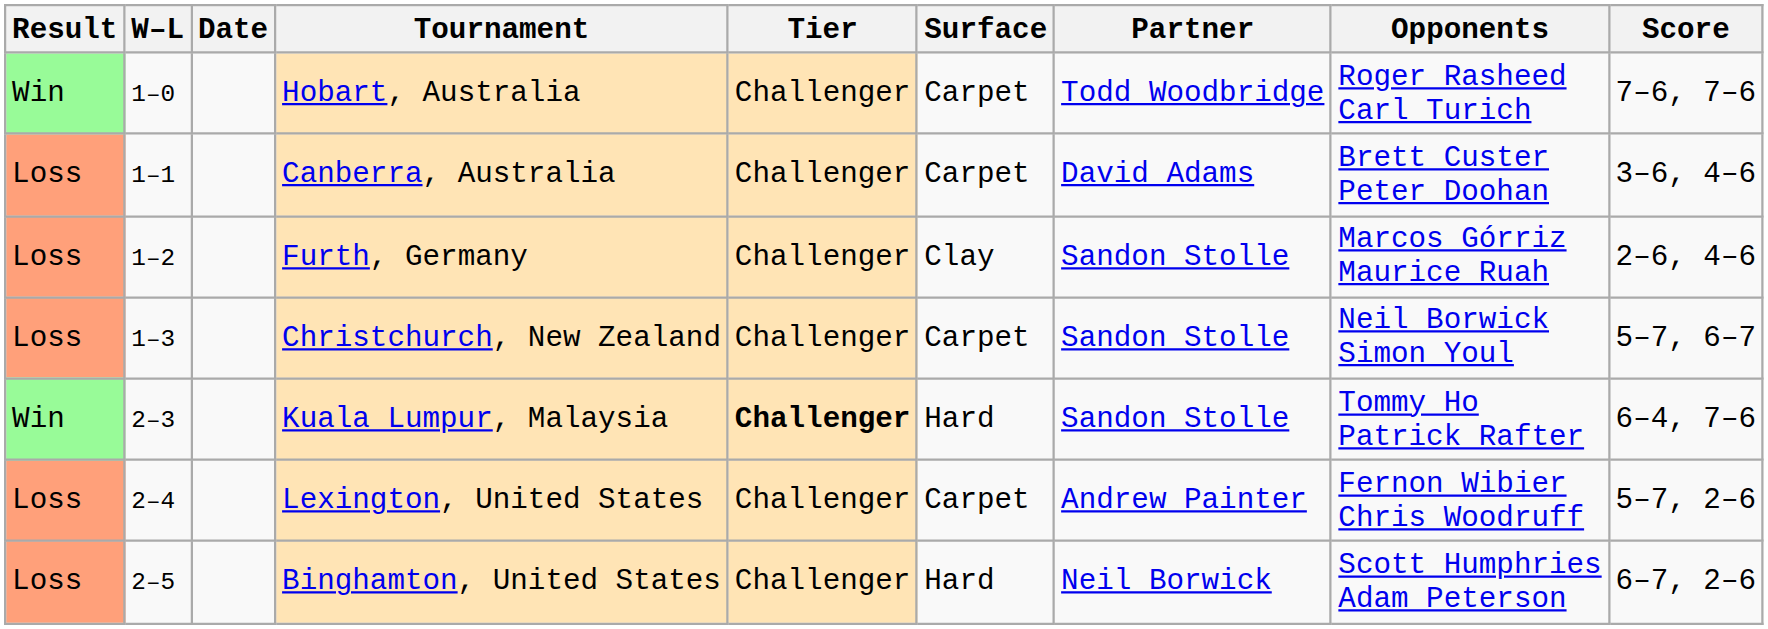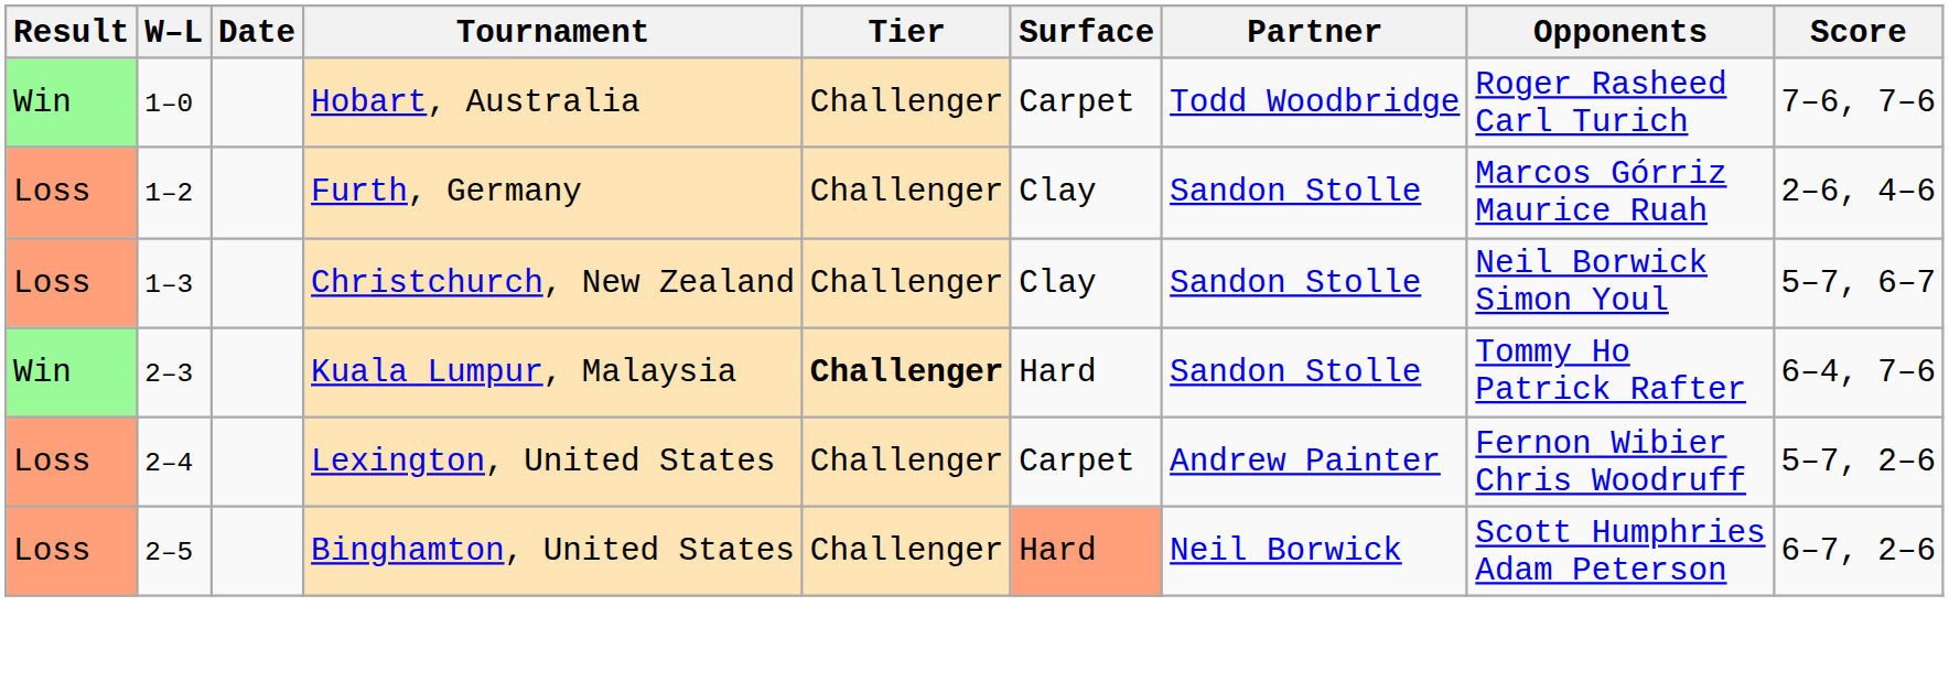- row: Loss | 1–1 | Canberra, Australia | Challenger | Carpet | David Adams | Brett Custer Peter Doohan | 3–6, 4–6
Christchurch, New Zealand | Surface: Carpet -> Clay
Binghamton, United States | Surface: no background -> lightsalmon background
